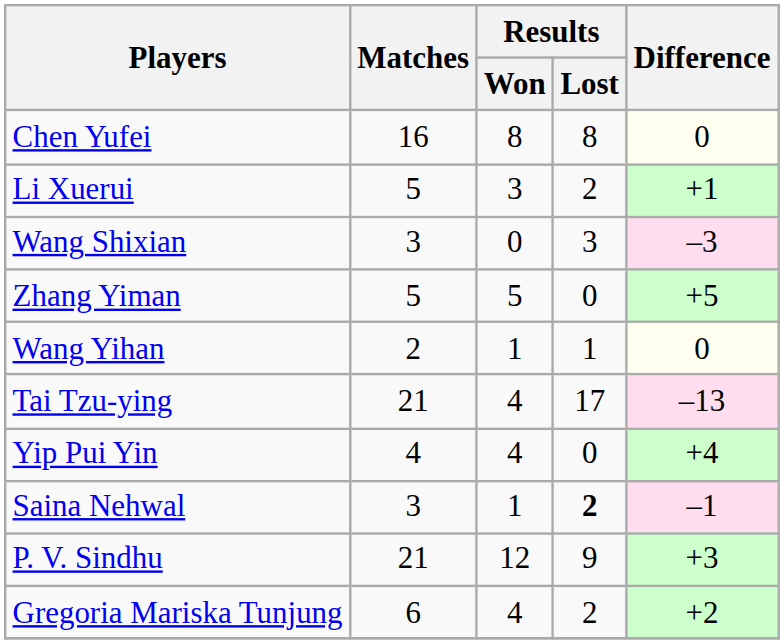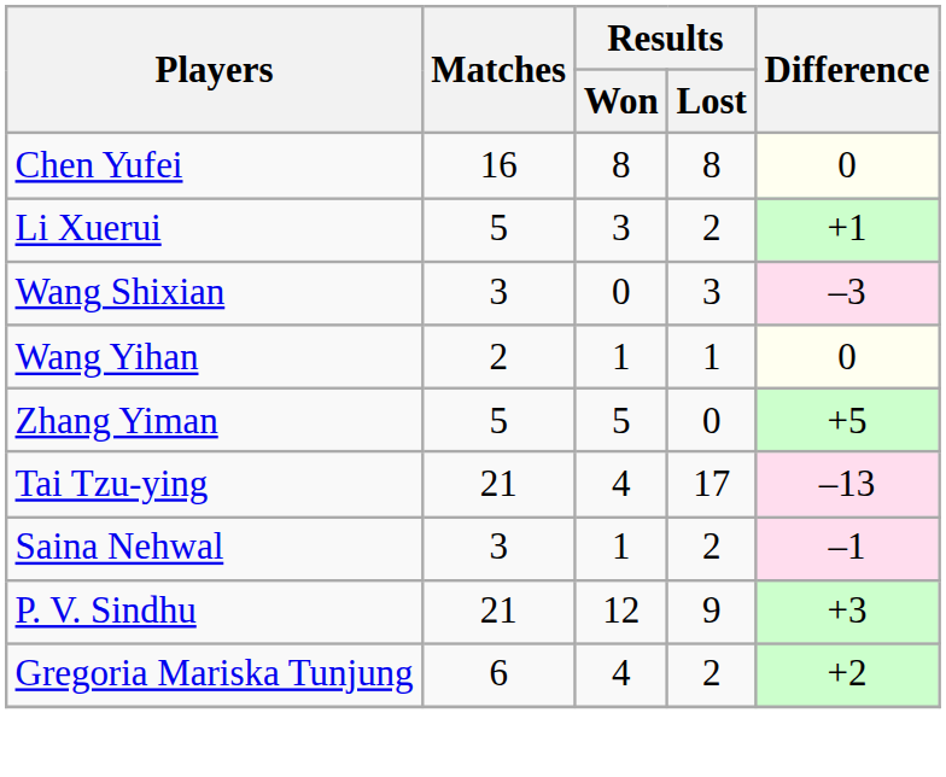rows swapped: Wang Yihan <-> Zhang Yiman
- row: Yip Pui Yin | 4 | 4 | 0 | +4
Saina Nehwal | Results / Lost: bold -> normal
